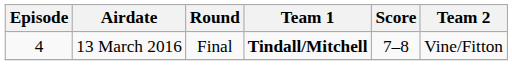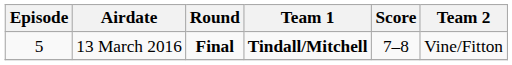13 March 2016 | Episode: 4 -> 5
13 March 2016 | Round: normal -> bold
